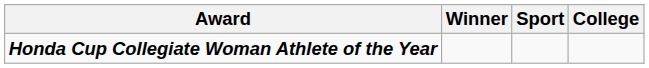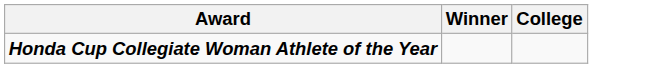- column: Sport
